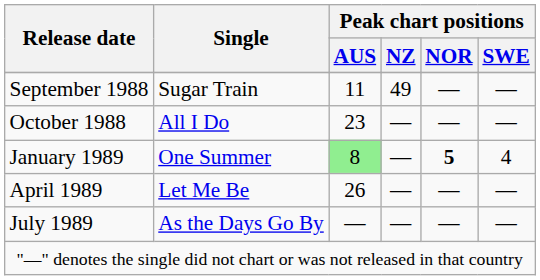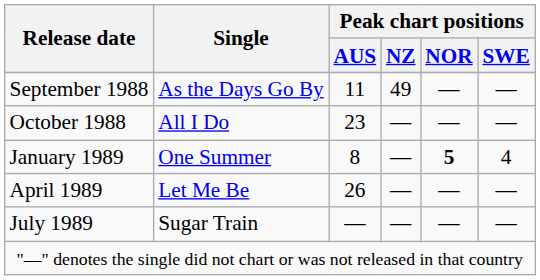September 1988 | Single: Sugar Train -> As the Days Go By
January 1989 | Peak chart positions / AUS: lightgreen background -> no background
July 1989 | Single: As the Days Go By -> Sugar Train
